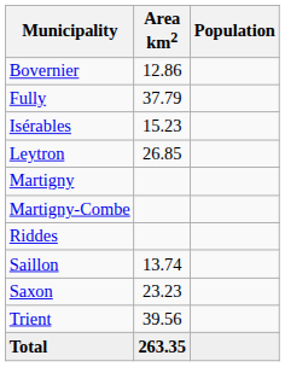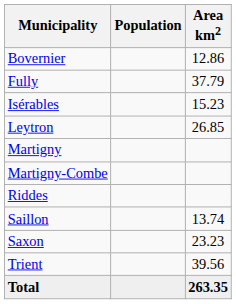columns swapped: Population <-> Area km2
